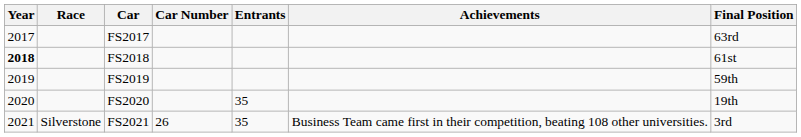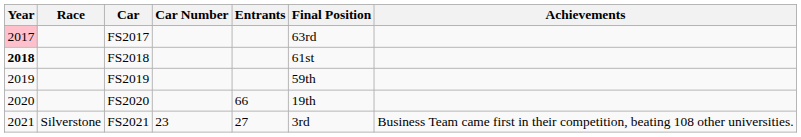columns swapped: Final Position <-> Achievements
FS2017 | Year: no background -> pink background
FS2020 | Entrants: 35 -> 66
FS2021 | Car Number: 26 -> 23
FS2021 | Entrants: 35 -> 27
